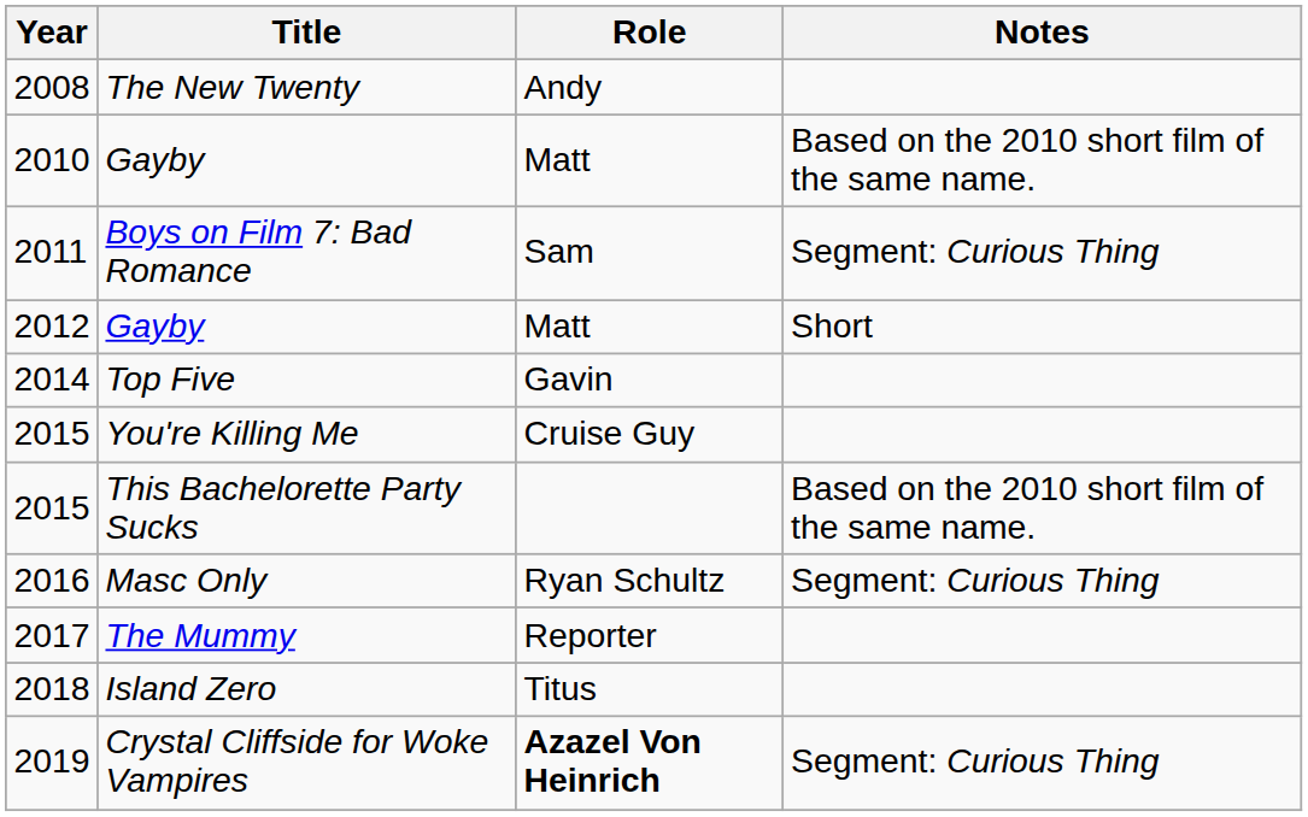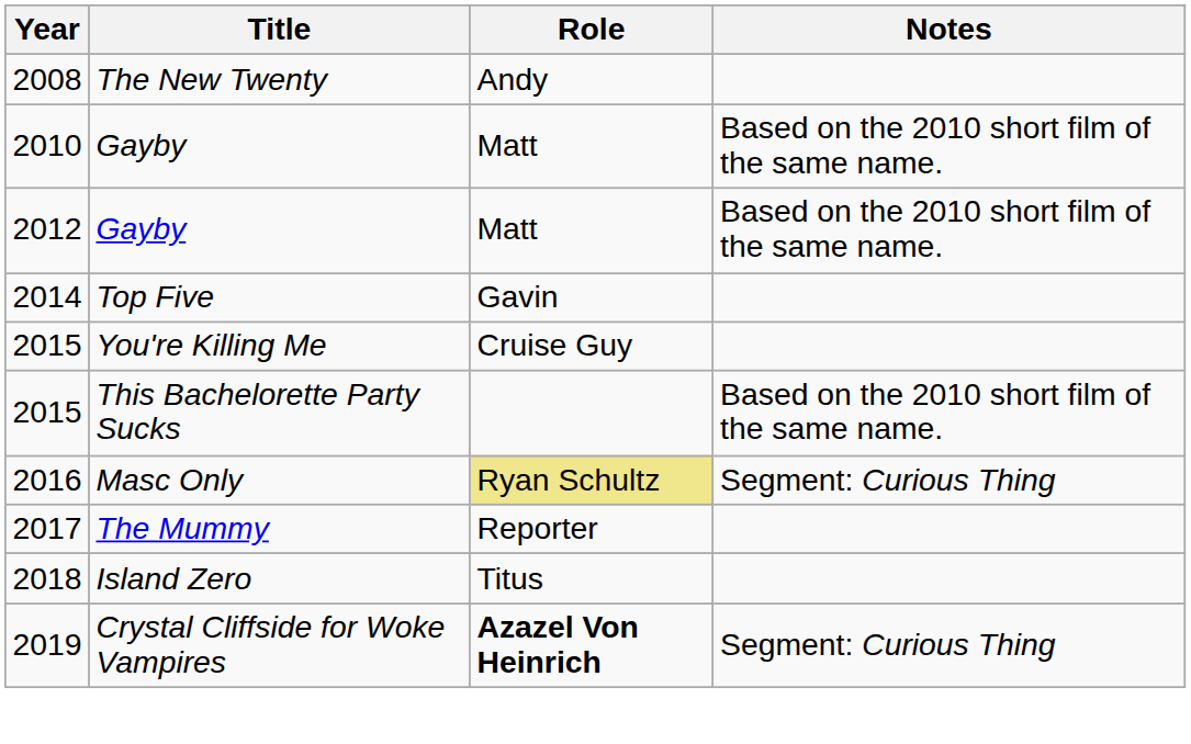- row: 2011 | Boys on Film 7: Bad Romance | Sam | Segment: Curious Thing
2012 / Gayby | Notes: Short -> Based on the 2010 short film of the same name.
Masc Only | Role: no background -> khaki background
